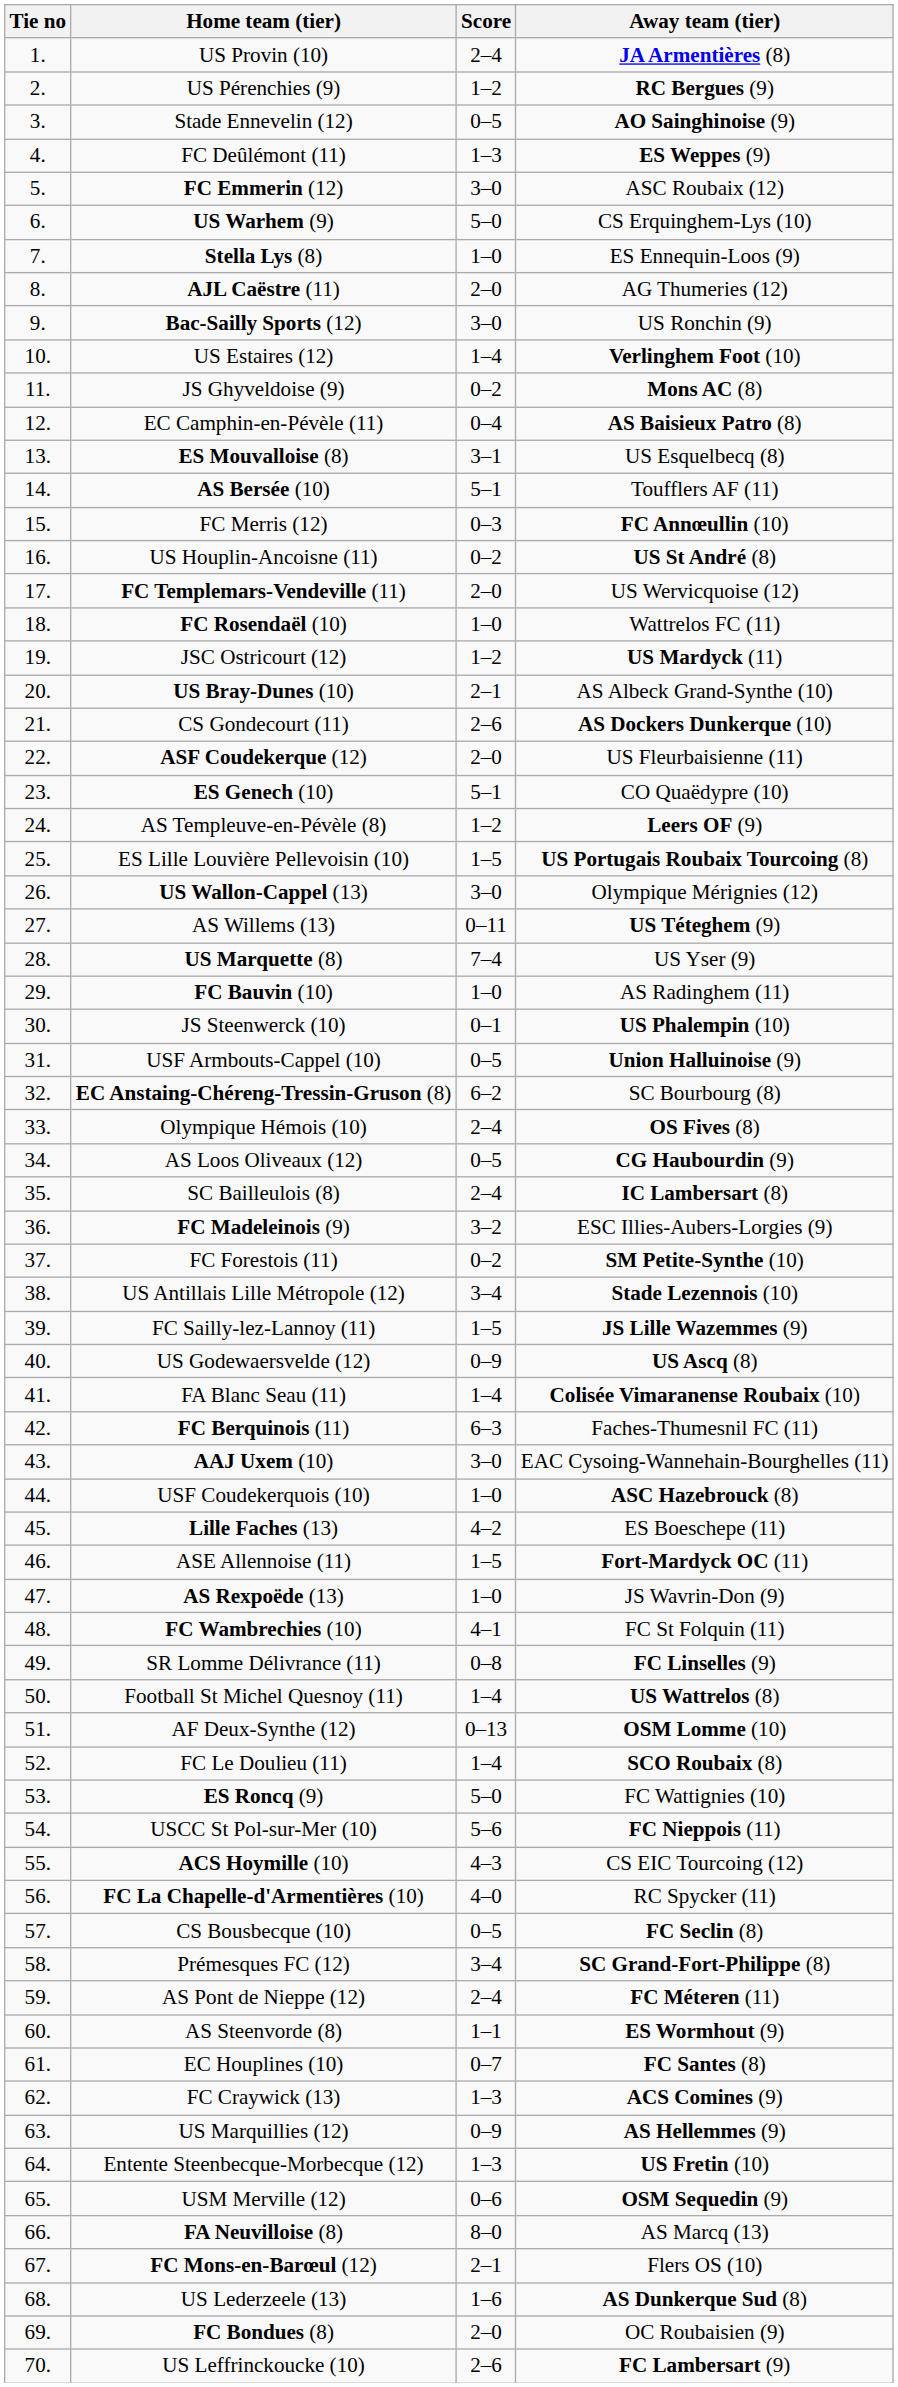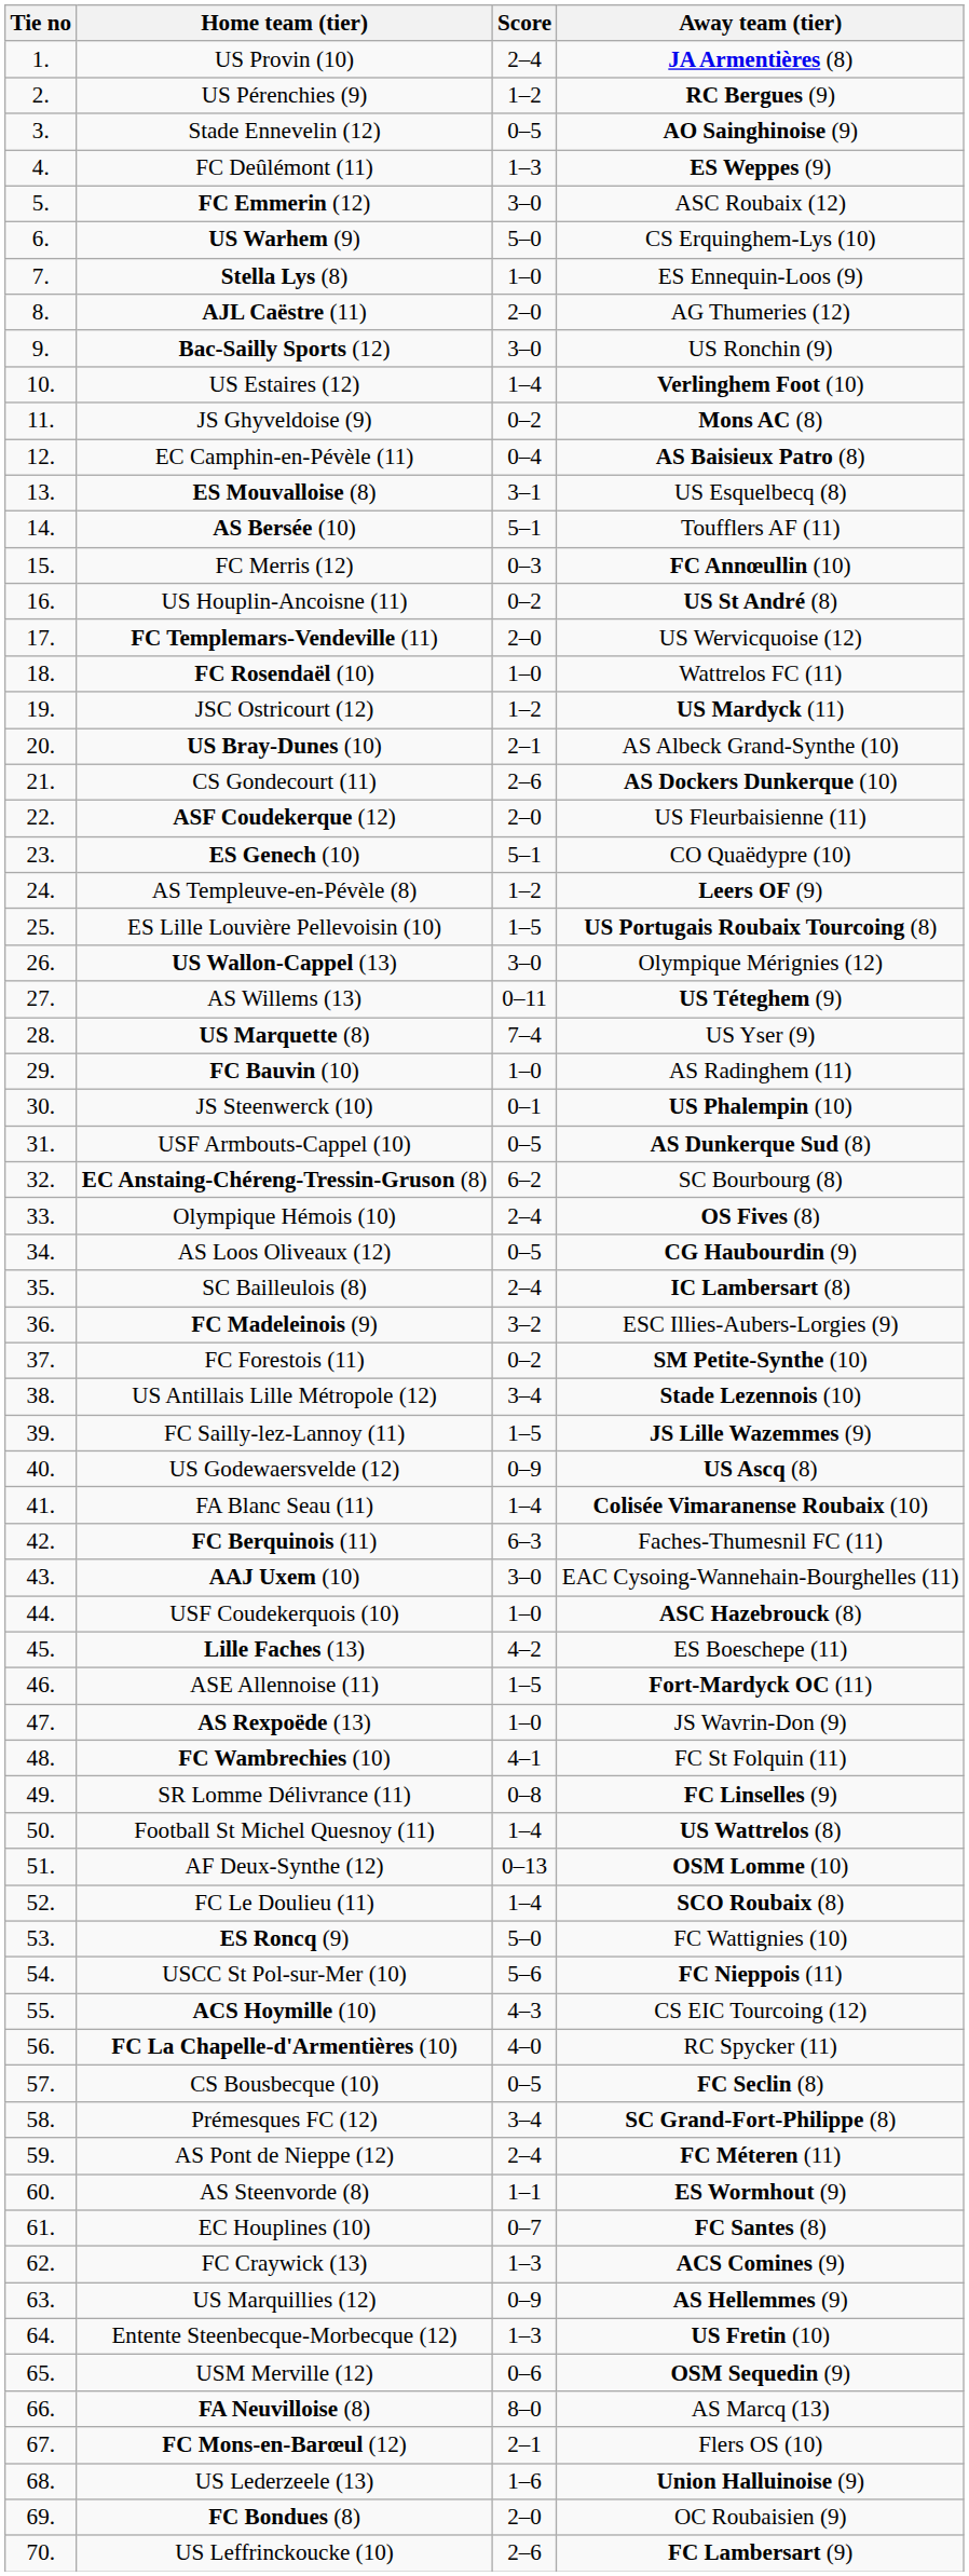USF Armbouts-Cappel (10) | Away team (tier): Union Halluinoise (9) -> AS Dunkerque Sud (8)
US Lederzeele (13) | Away team (tier): AS Dunkerque Sud (8) -> Union Halluinoise (9)
